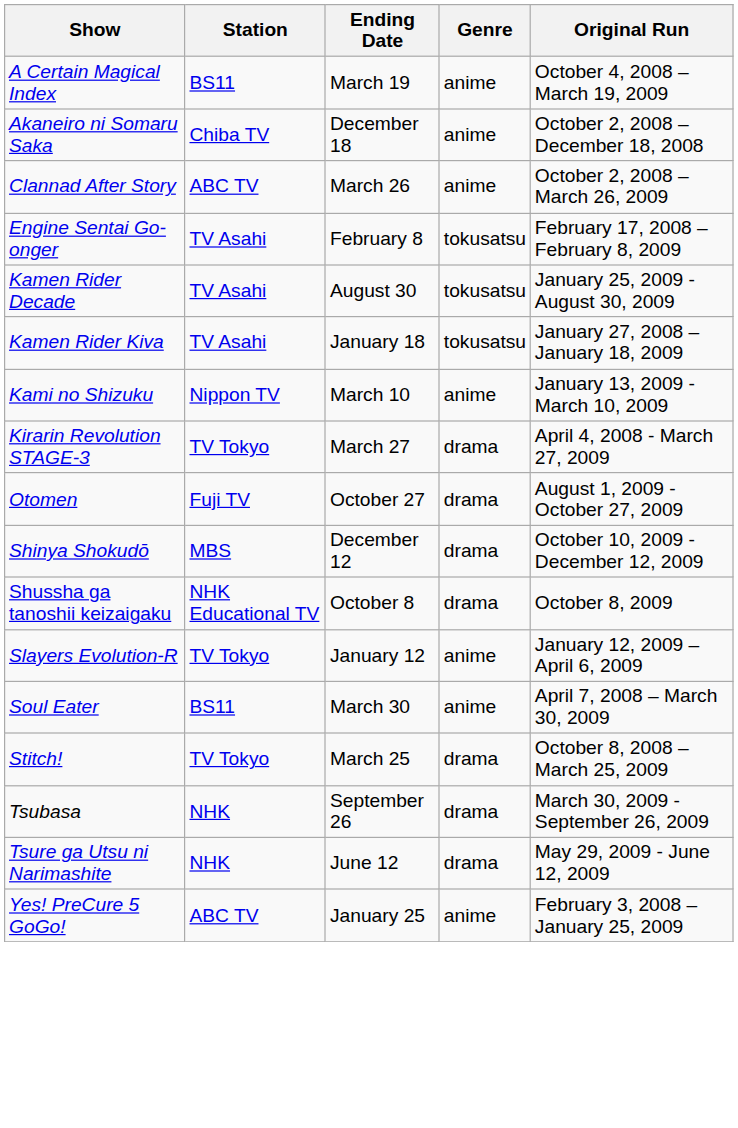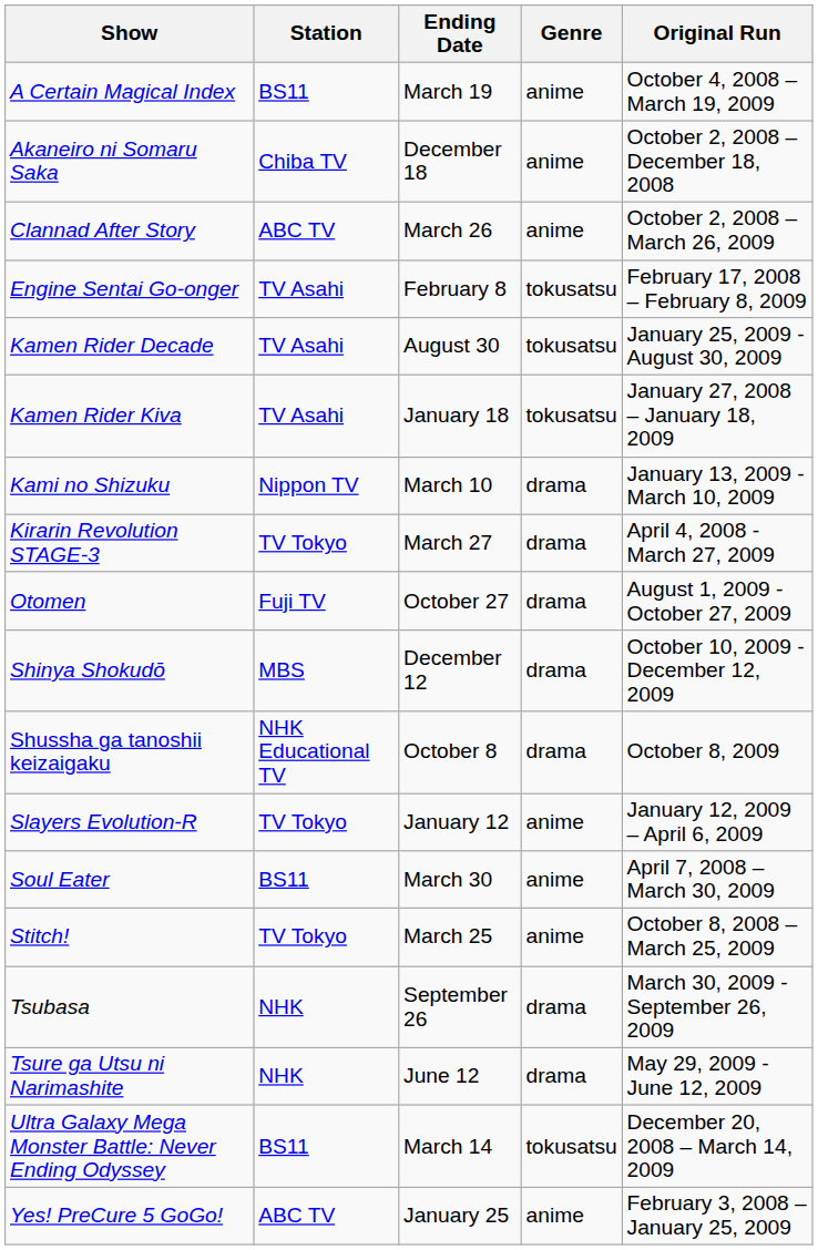Kami no Shizuku | Genre: anime -> drama
Stitch! | Genre: drama -> anime
+ row: Ultra Galaxy Mega Monster Battle: Never Ending Odyssey | BS11 | March 14 | tokusatsu | December 20, 2008 – March 14, 2009
